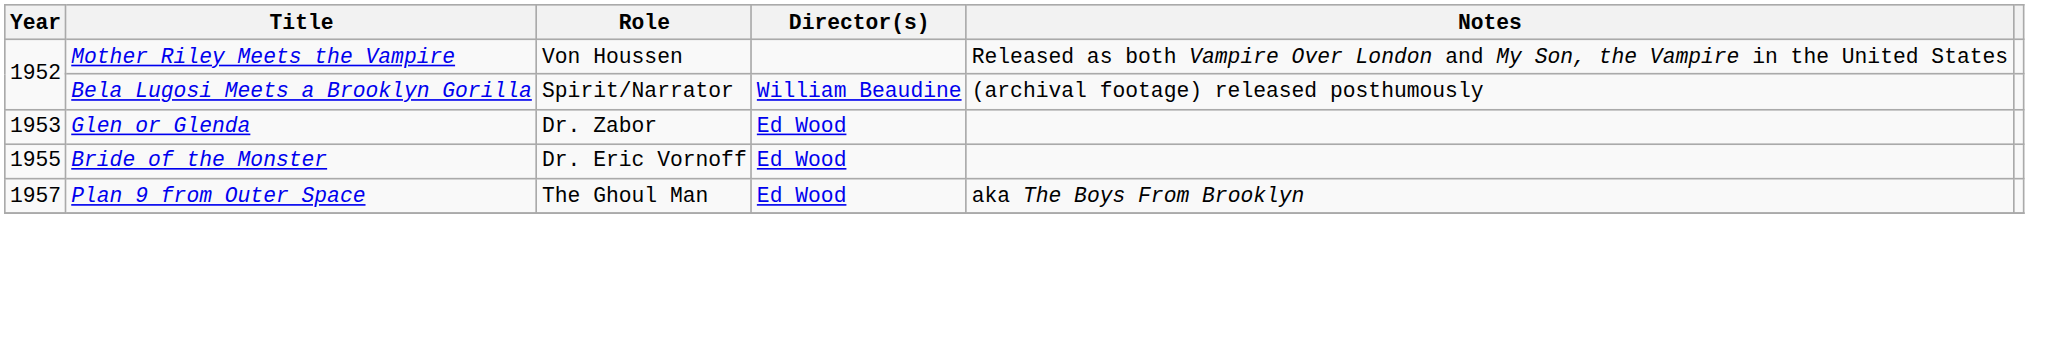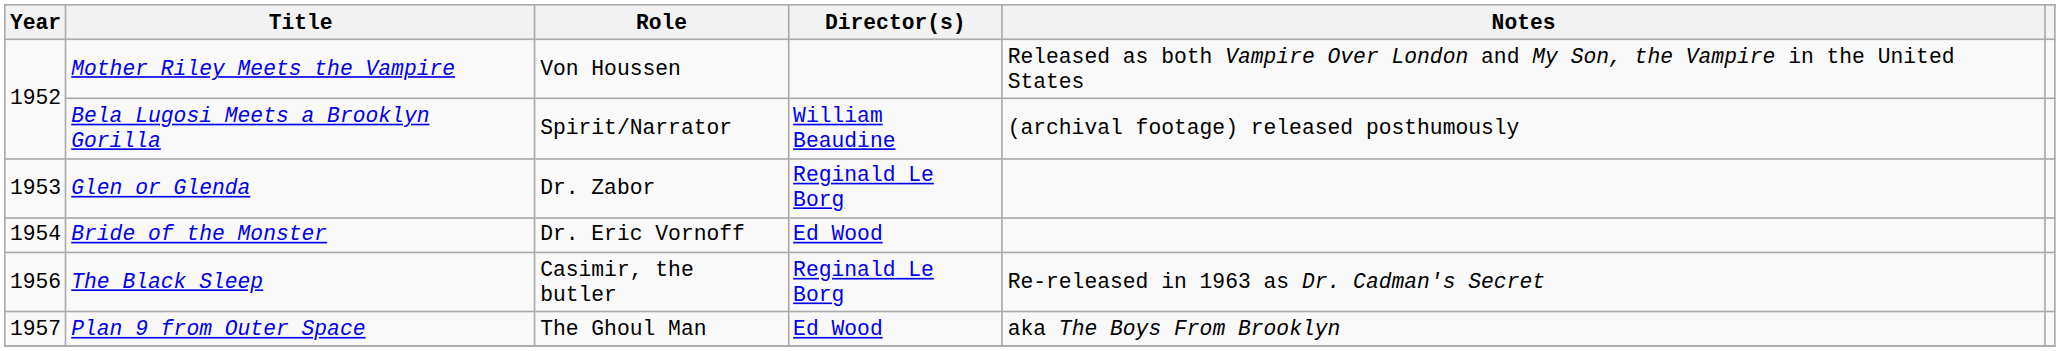Glen or Glenda | Director(s): Ed Wood -> Reginald Le Borg
Bride of the Monster | Year: 1955 -> 1954
+ row: 1956 | The Black Sleep | Casimir, the butler | Reginald Le Borg | Re-released in 1963 as Dr. Cadman's Secret
